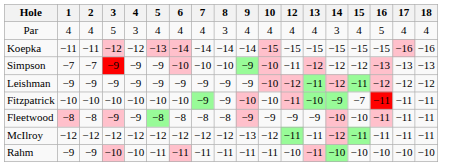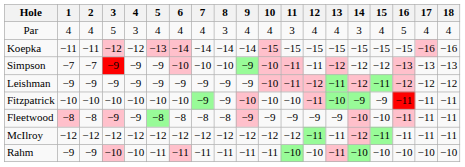+ column: 11 | 3 | −15 | −11 | −11 | −10 | −9 | −12 | −10
Fitzpatrick | 15: −7 -> −9
McIlroy | 9: −13 -> −12
